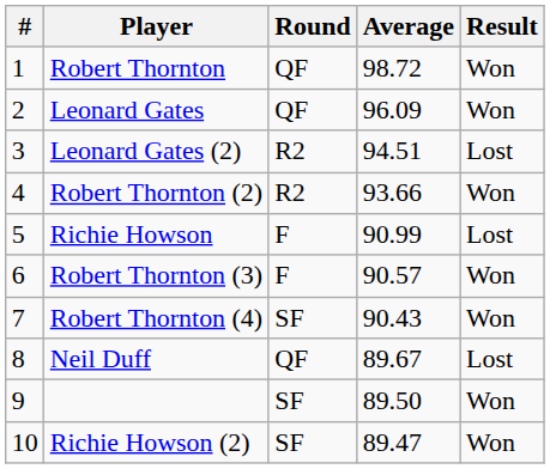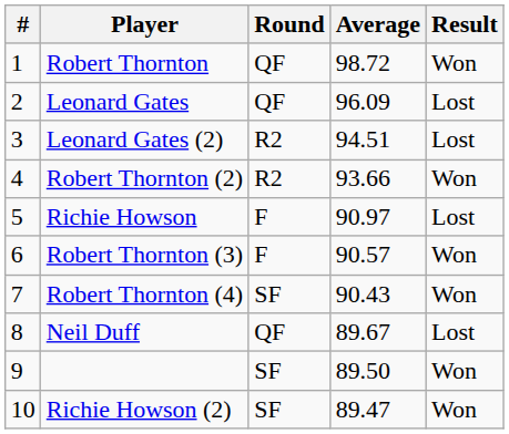Leonard Gates | Result: Won -> Lost
Richie Howson | Average: 90.99 -> 90.97
